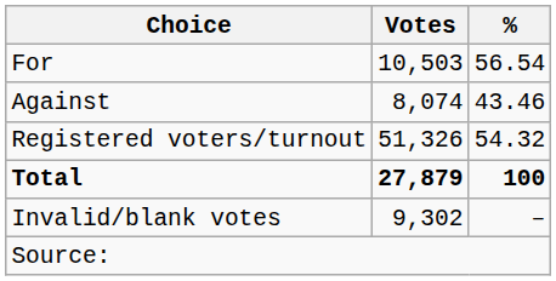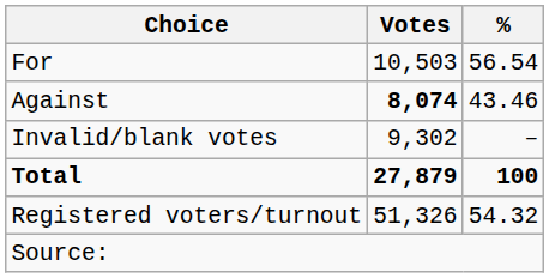Against | Votes: normal -> bold
rows swapped: Invalid/blank votes <-> Registered voters/turnout
